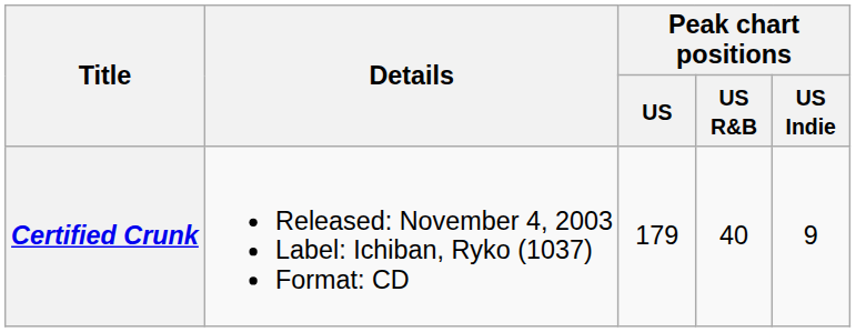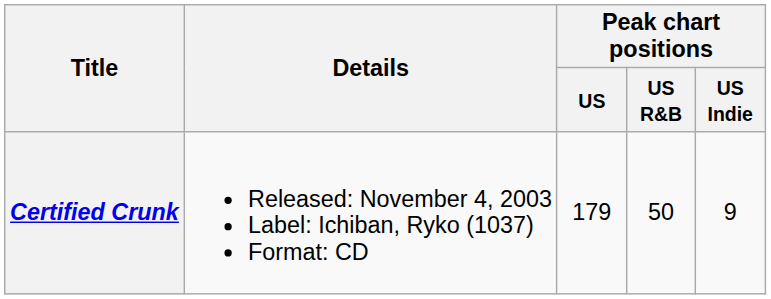Certified Crunk | Peak chart positions / US R&B: 40 -> 50
